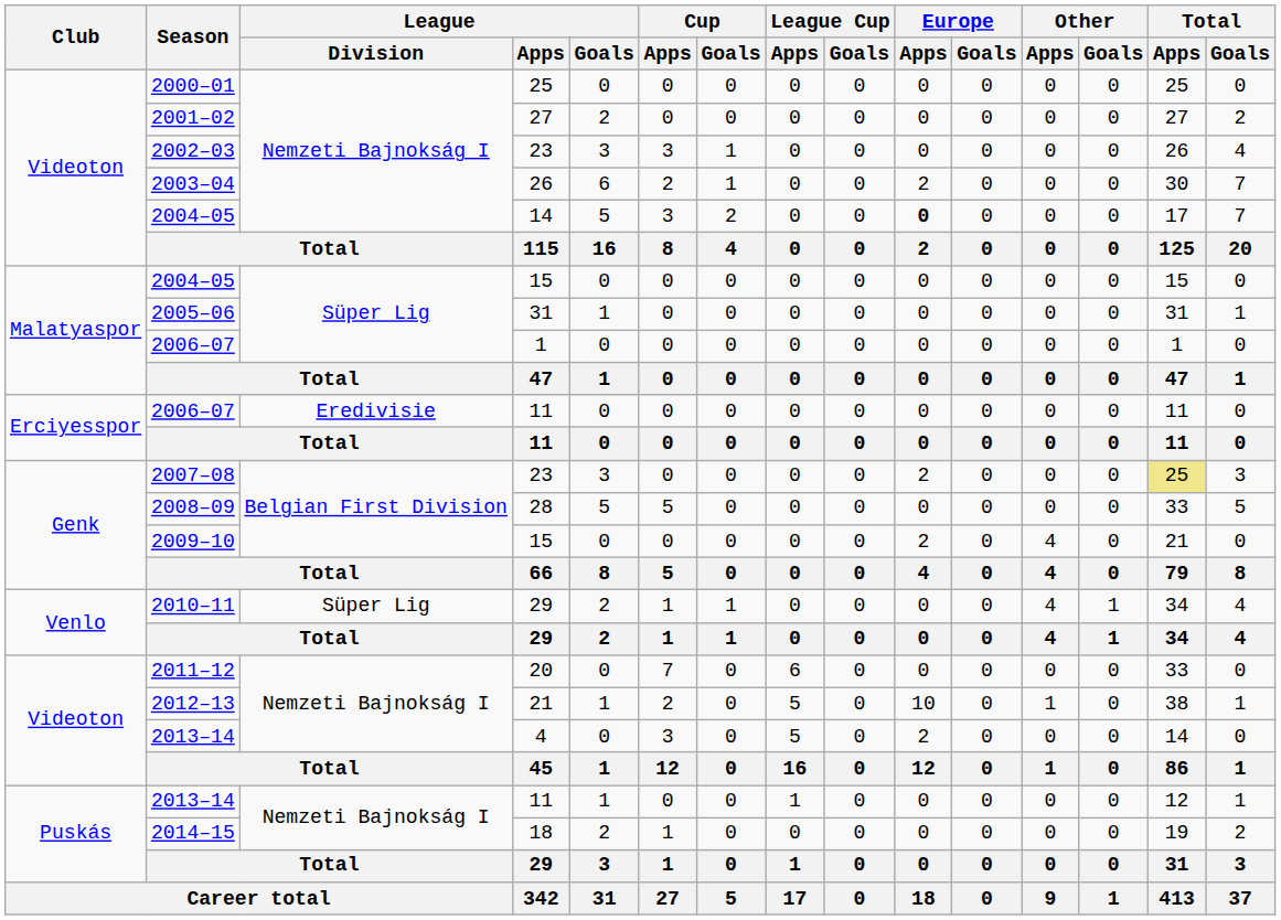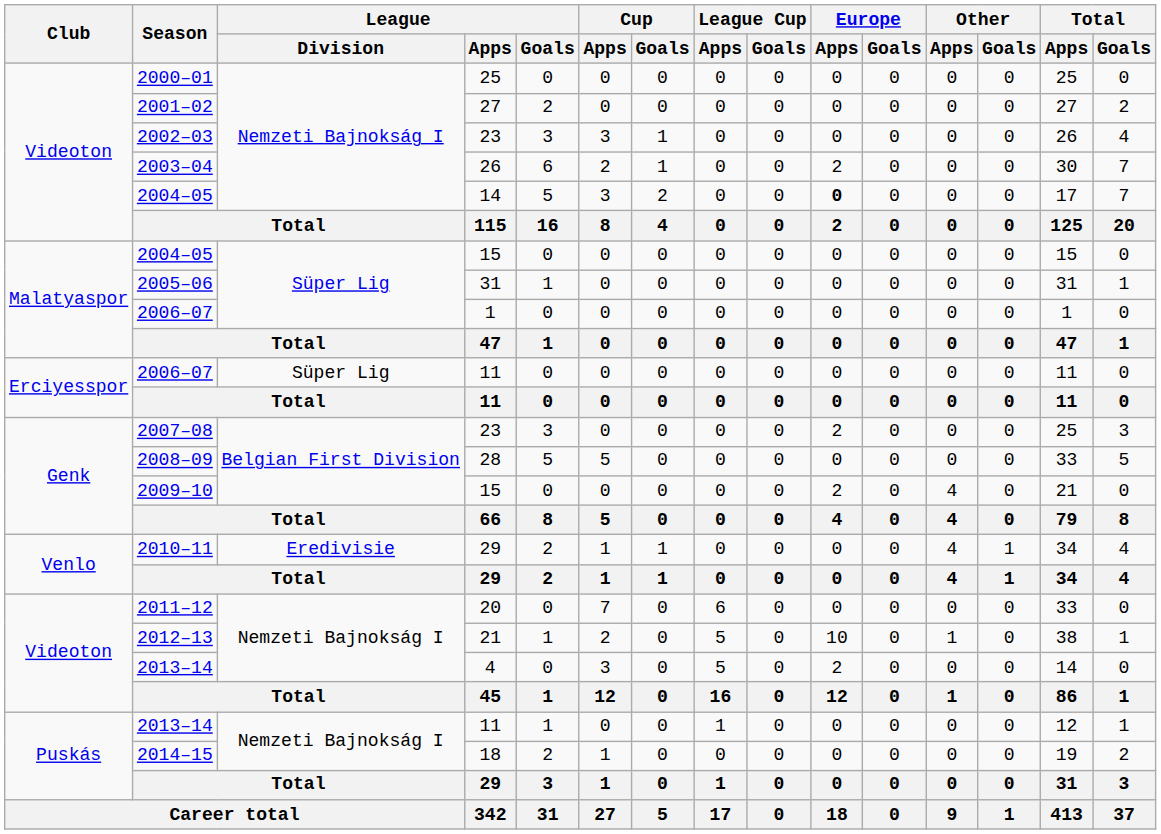2006–07 / 11 | League / Division: Eredivisie -> Süper Lig
2007–08 | Total / Apps: khaki background -> no background
2010–11 | League / Division: Süper Lig -> Eredivisie
